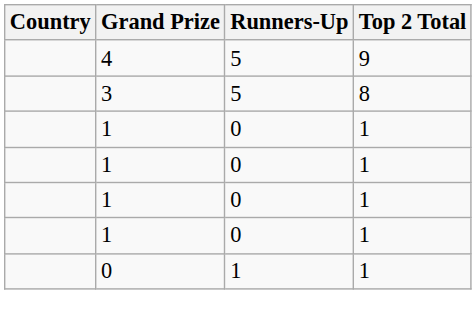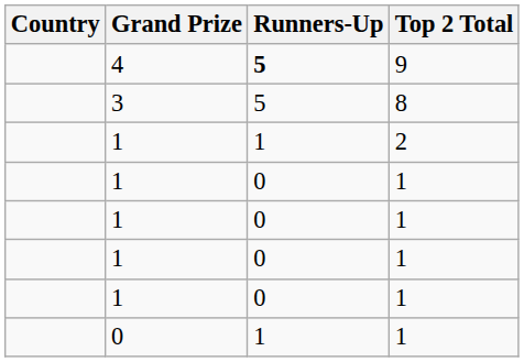4 | Runners-Up: normal -> bold
+ row: 1 | 1 | 2
